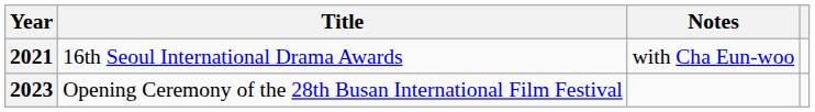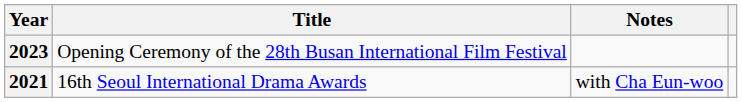rows swapped: 2021 <-> 2023
